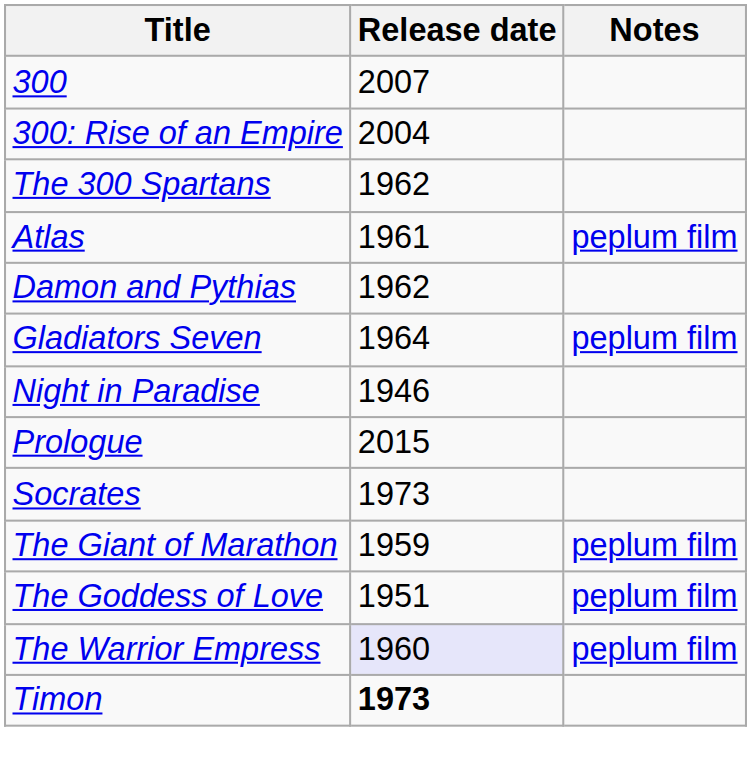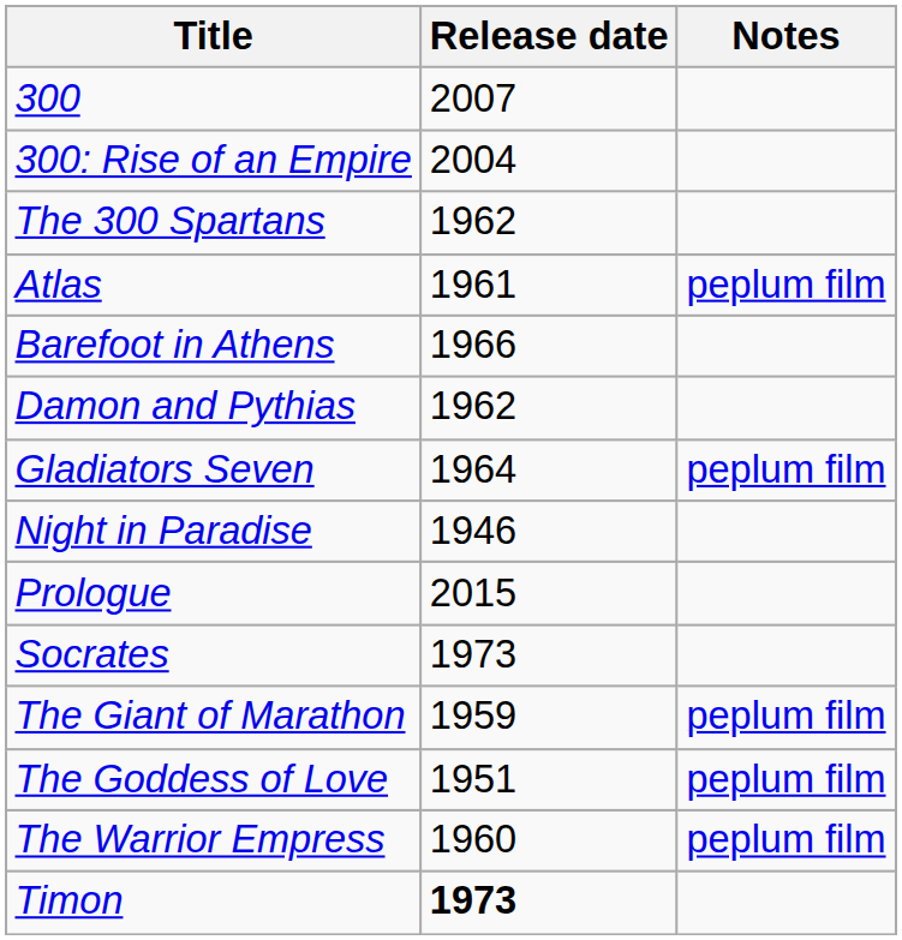+ row: Barefoot in Athens | 1966
The Warrior Empress | Release date: lavender background -> no background
